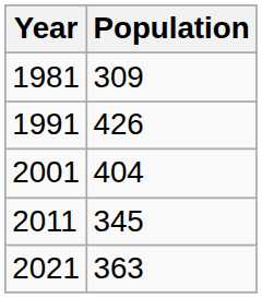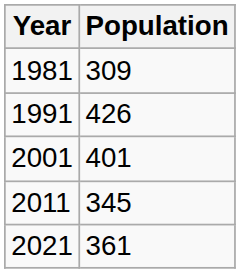2001 | Population: 404 -> 401
2021 | Population: 363 -> 361
